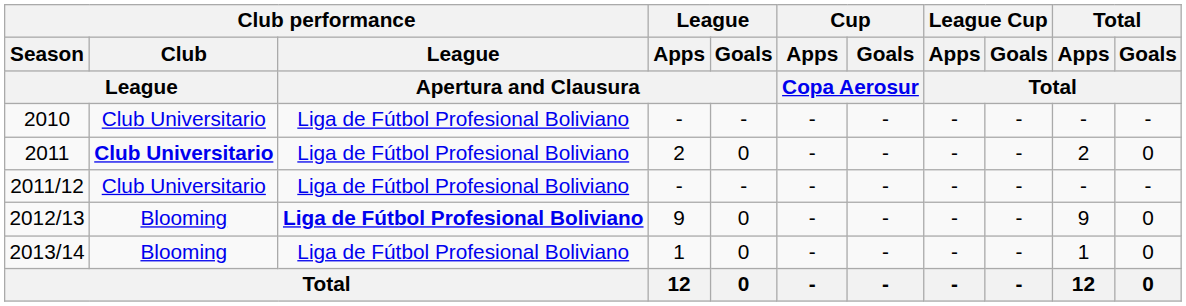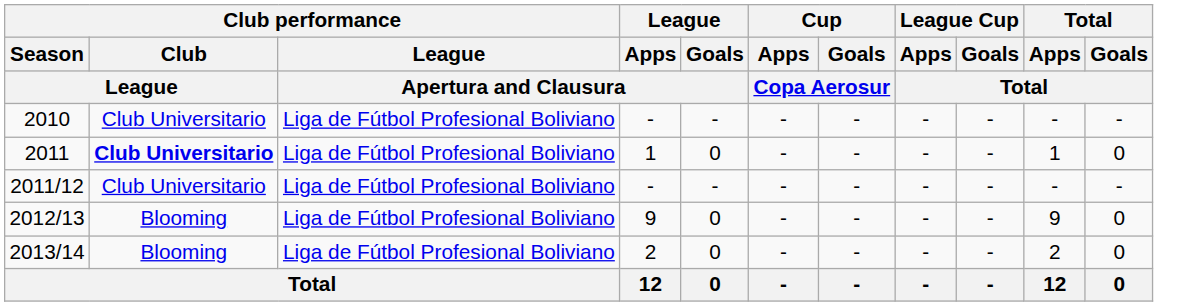2011 | League / Apps / Apertura and Clausura: 2 -> 1
2011 | Total / Apps / Total: 2 -> 1
2012/13 | Club performance / League / Apertura and Clausura: bold -> normal
2013/14 | League / Apps / Apertura and Clausura: 1 -> 2
2013/14 | Total / Apps / Total: 1 -> 2
